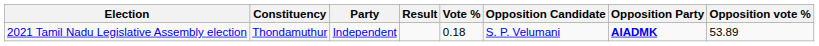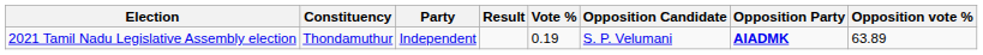2021 Tamil Nadu Legislative Assembly election | Vote %: 0.18 -> 0.19
2021 Tamil Nadu Legislative Assembly election | Opposition vote %: 53.89 -> 63.89
